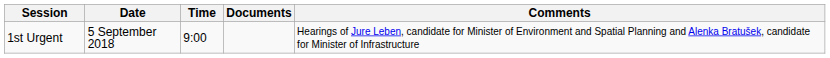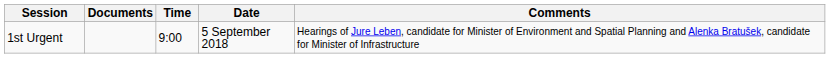columns swapped: Date <-> Documents
